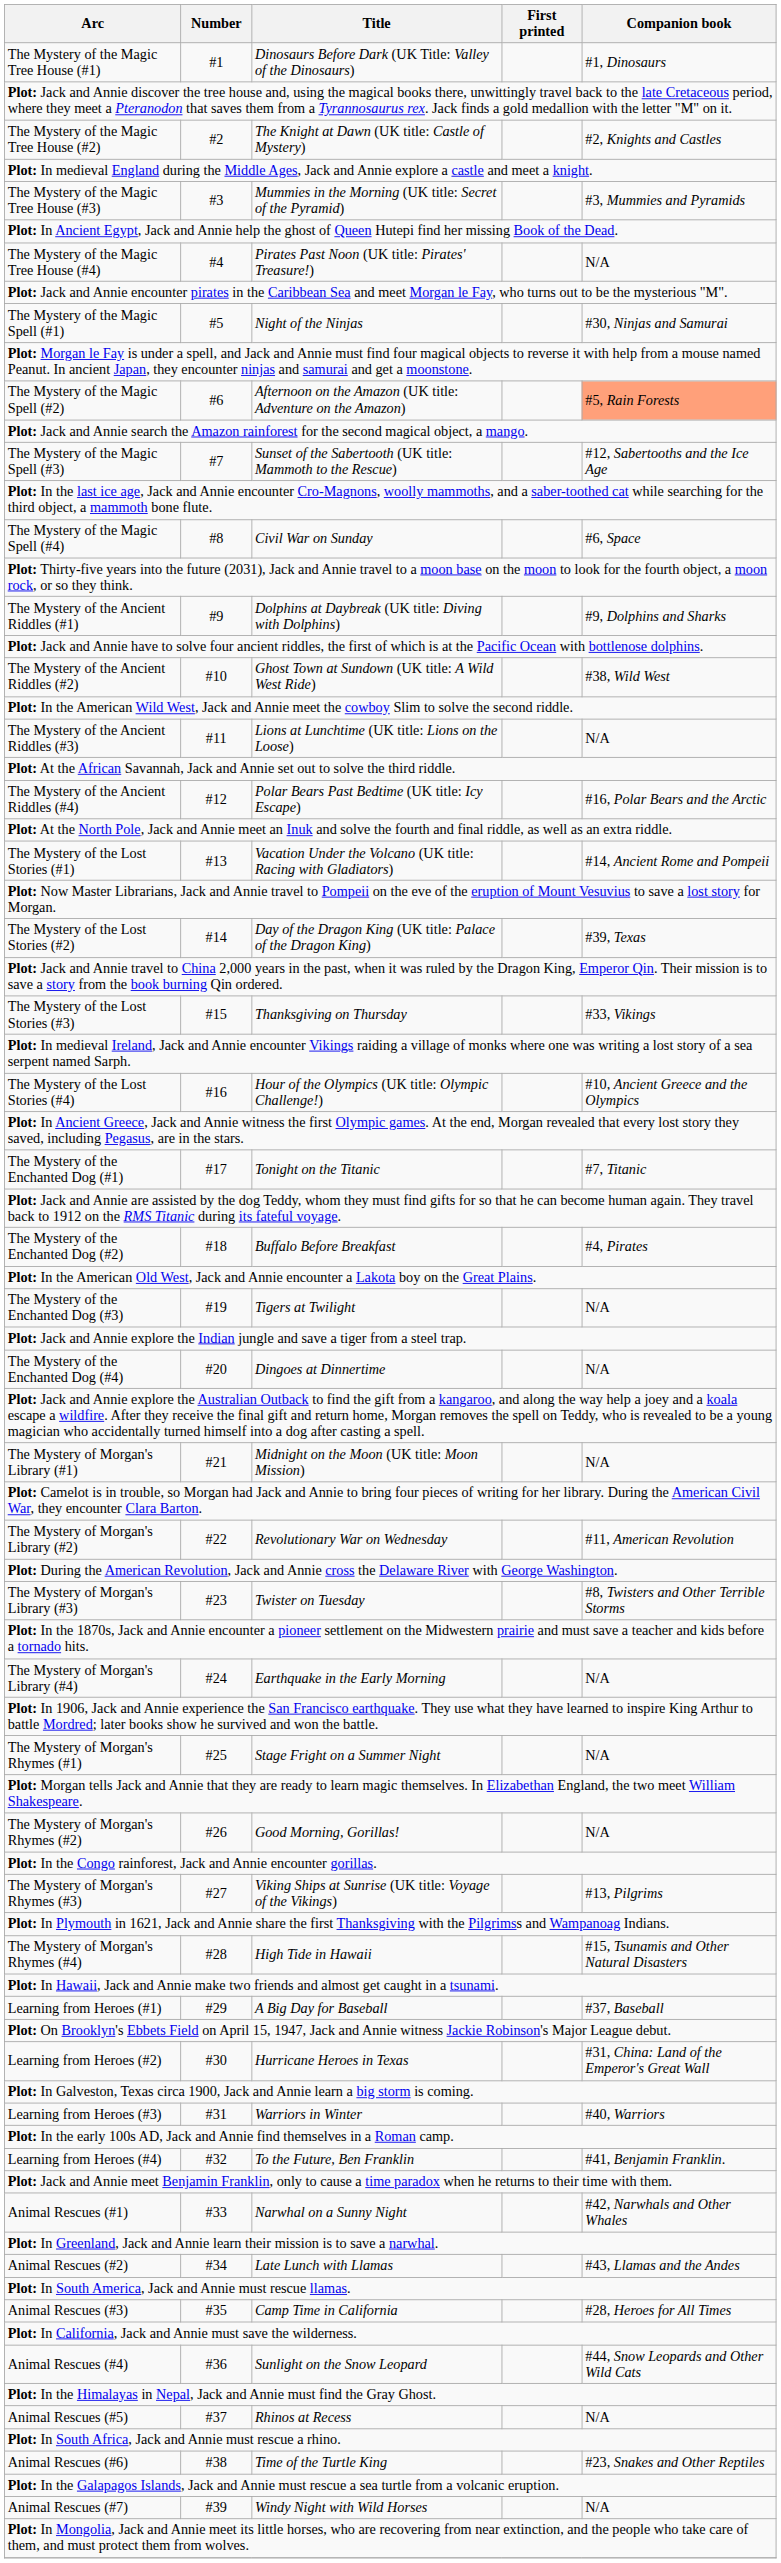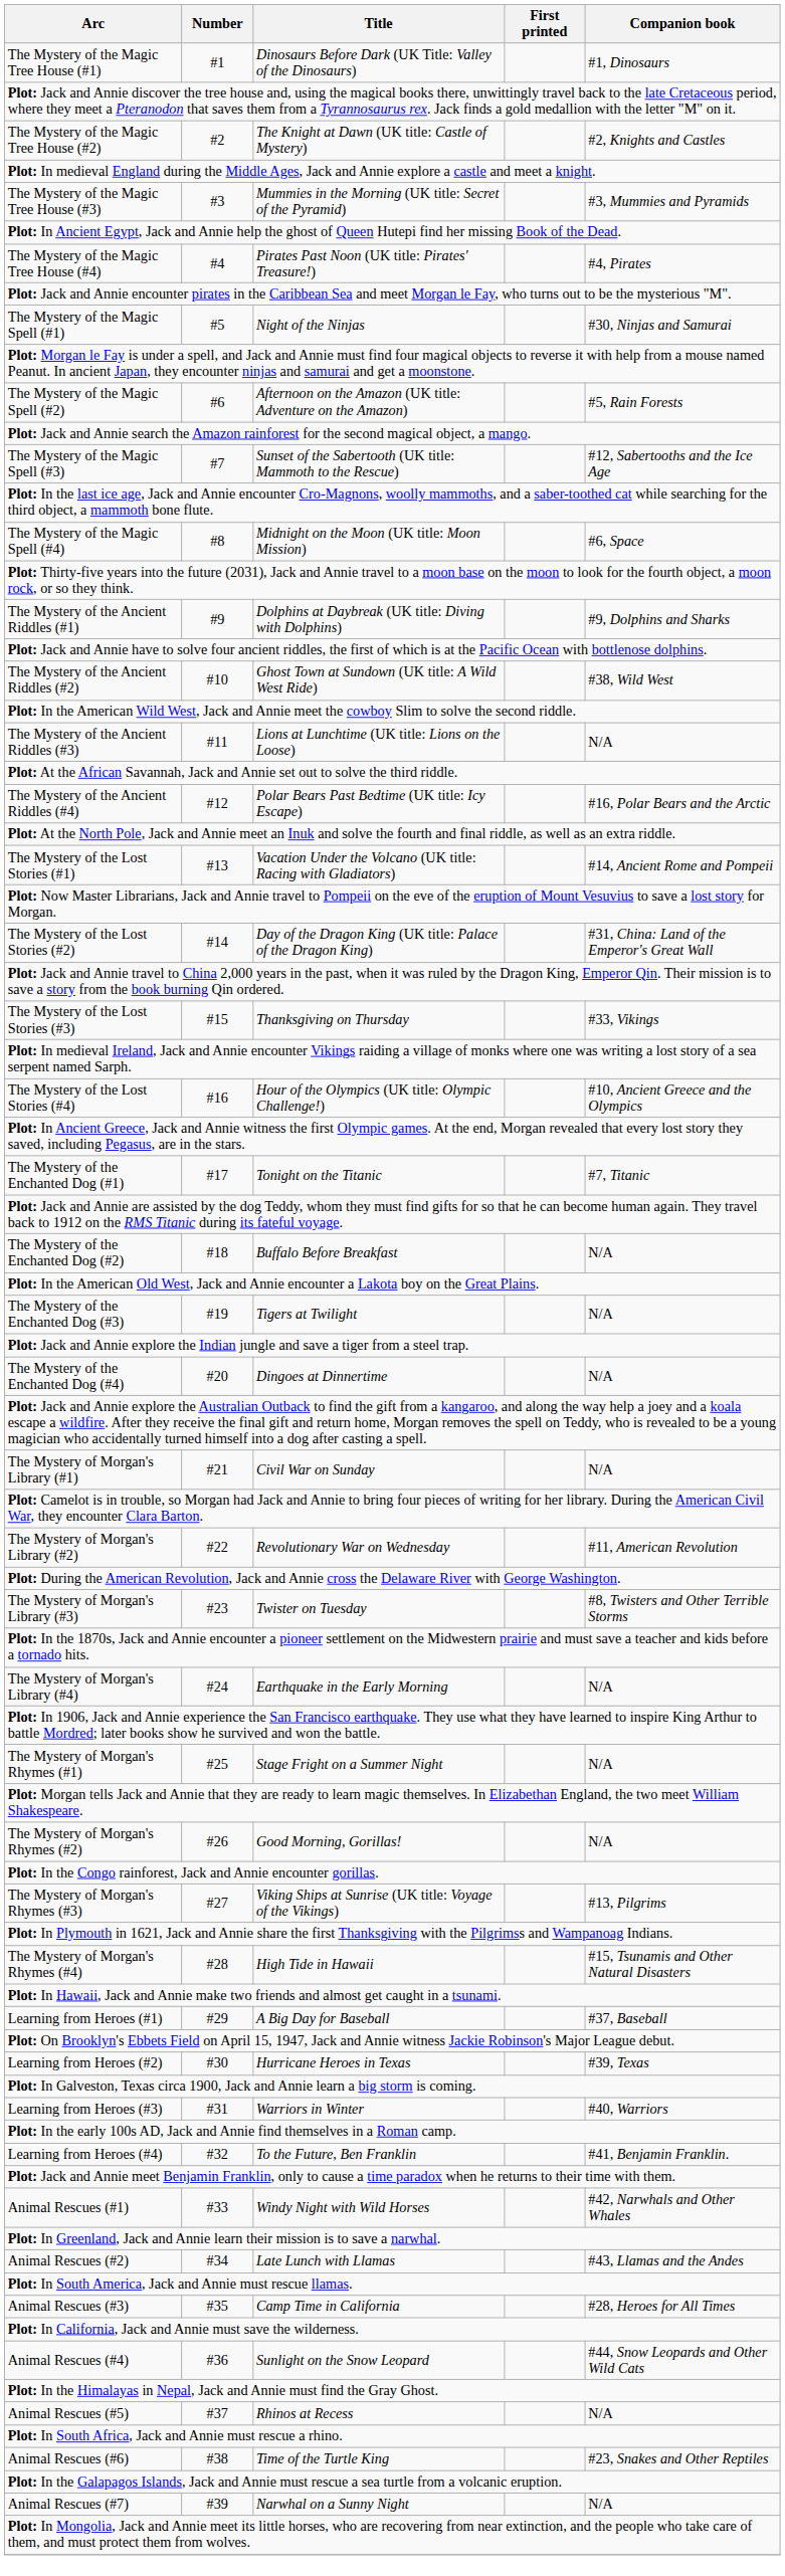The Mystery of the Magic Tree House (#4) | Companion book: N/A -> #4, Pirates
The Mystery of the Magic Spell (#2) | Companion book: lightsalmon background -> no background
The Mystery of the Magic Spell (#4) | Title: Civil War on Sunday -> Midnight on the Moon (UK title: Moon Mission)
The Mystery of the Lost Stories (#2) | Companion book: #39, Texas -> #31, China: Land of the Emperor's Great Wall
The Mystery of the Enchanted Dog (#2) | Companion book: #4, Pirates -> N/A
The Mystery of Morgan's Library (#1) | Title: Midnight on the Moon (UK title: Moon Mission) -> Civil War on Sunday
Learning from Heroes (#2) | Companion book: #31, China: Land of the Emperor's Great Wall -> #39, Texas
Animal Rescues (#1) | Title: Narwhal on a Sunny Night -> Windy Night with Wild Horses
Animal Rescues (#7) | Title: Windy Night with Wild Horses -> Narwhal on a Sunny Night
